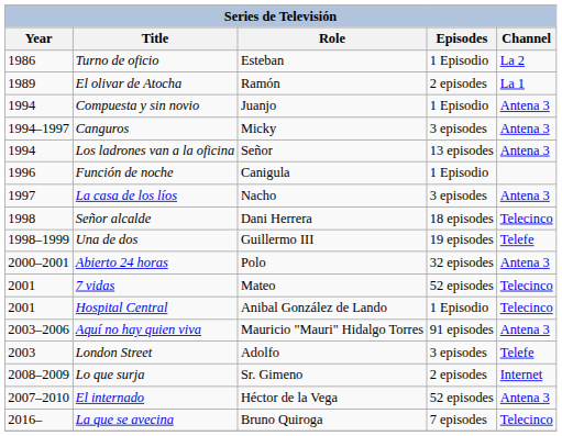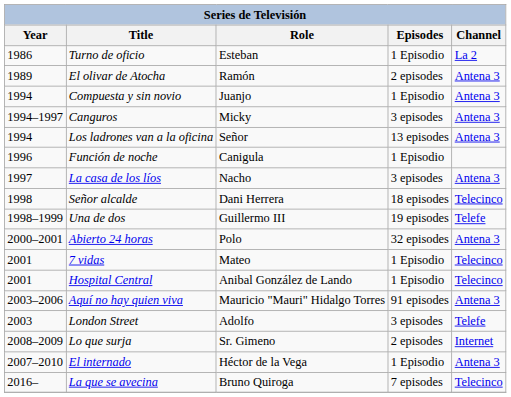El olivar de Atocha | Channel: La 1 -> Antena 3
7 vidas | Episodes: 52 episodes -> 1 Episodio
El internado | Episodes: 52 episodes -> 1 Episodio
